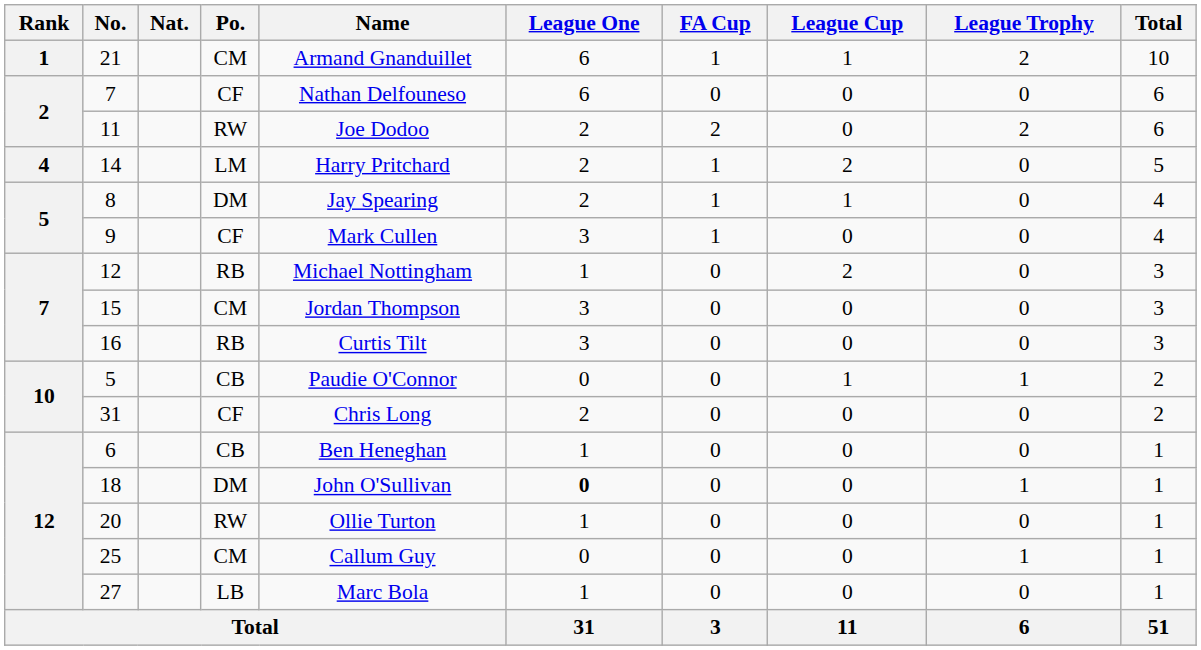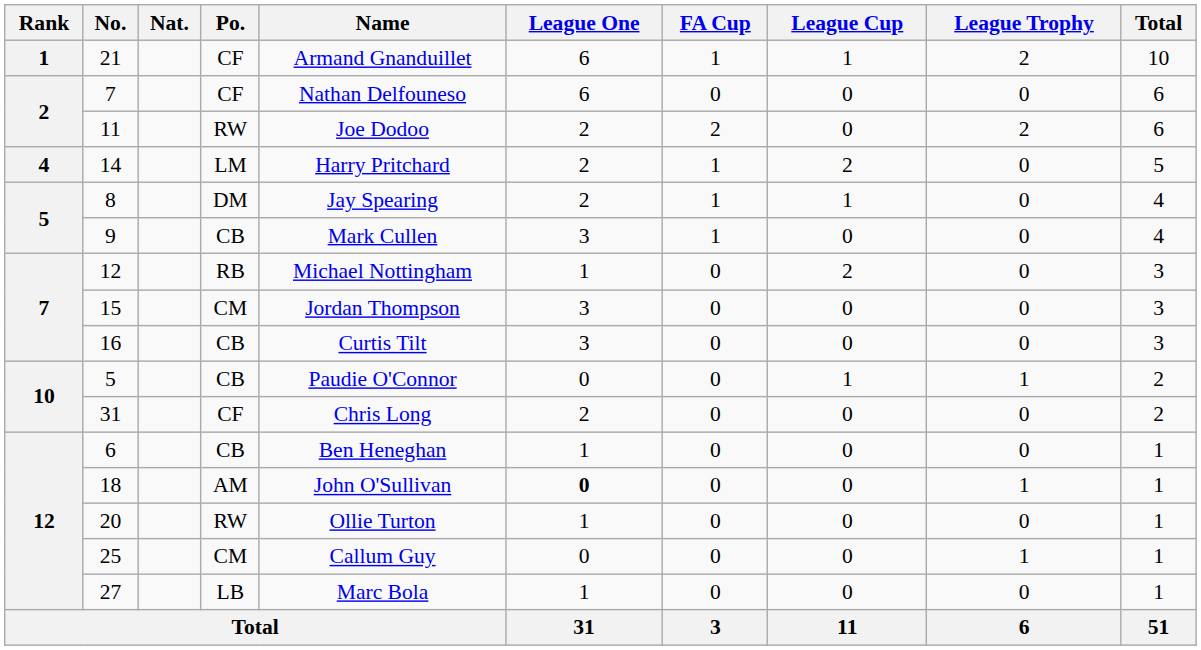21 | Po.: CM -> CF
9 | Po.: CF -> CB
16 | Po.: RB -> CB
18 | Po.: DM -> AM
